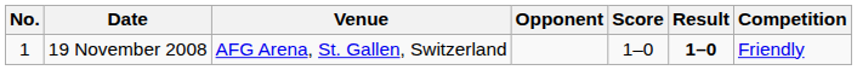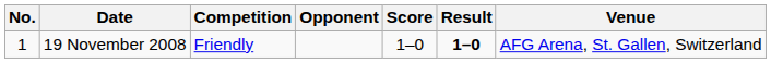columns swapped: Venue <-> Competition
